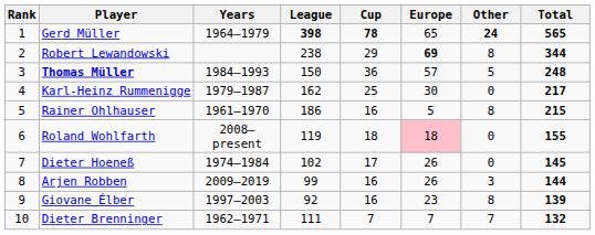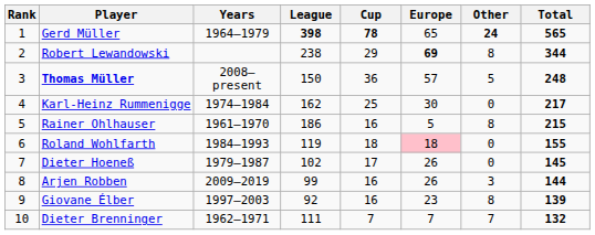Thomas Müller | Years: 1984–1993 -> 2008–present
Karl-Heinz Rummenigge | Years: 1979–1987 -> 1974–1984
Roland Wohlfarth | Years: 2008–present -> 1984–1993
Dieter Hoeneß | Years: 1974–1984 -> 1979–1987
